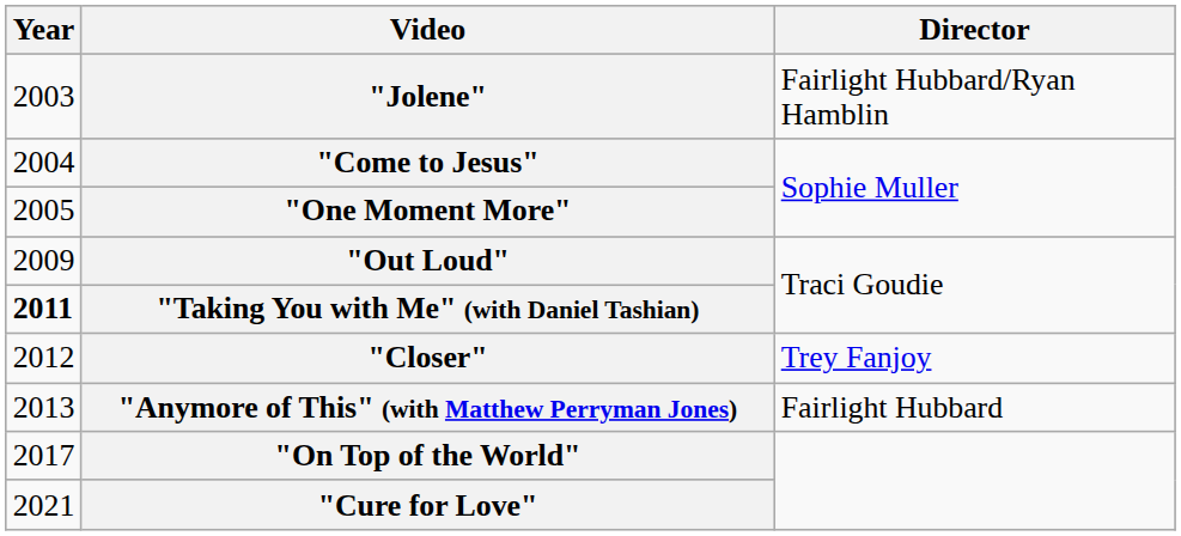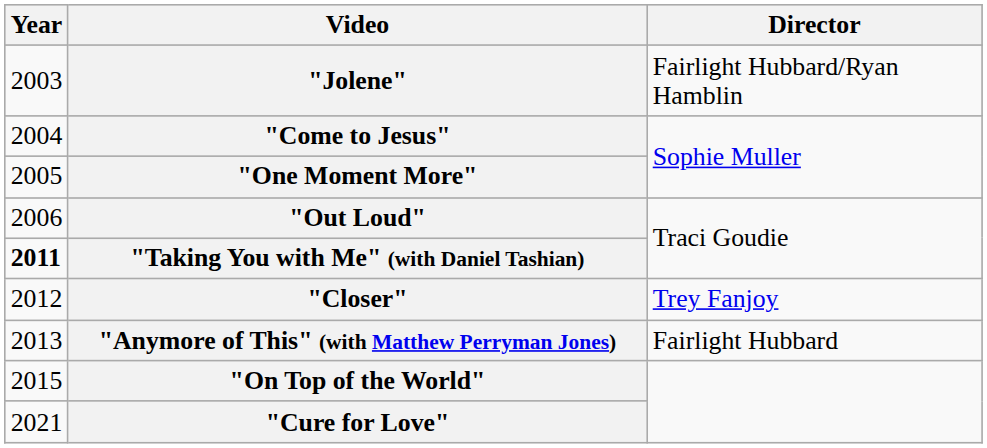"Out Loud" | Year: 2009 -> 2006
"On Top of the World" | Year: 2017 -> 2015
